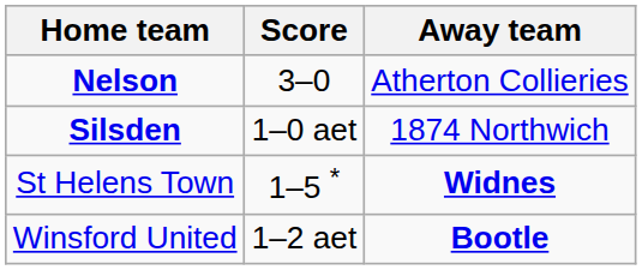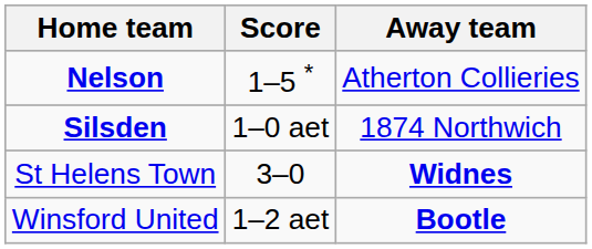Nelson | Score: 3–0 -> 1–5 *
St Helens Town | Score: 1–5 * -> 3–0
